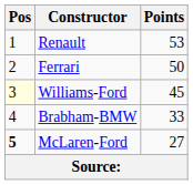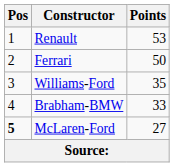Williams-Ford | Pos: lightyellow background -> no background
Williams-Ford | Points: 45 -> 35
